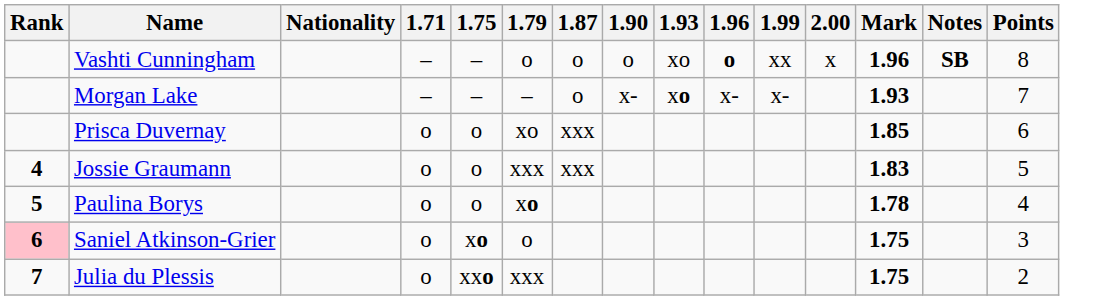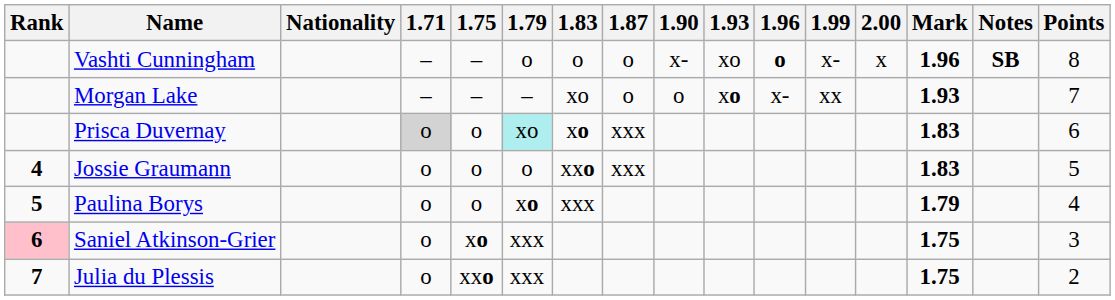+ column: 1.83 | o | xo | xo | xxo | xxx
Vashti Cunningham | 1.90: o -> x-
Vashti Cunningham | 1.99: xx -> x-
Morgan Lake | 1.90: x- -> o
Morgan Lake | 1.99: x- -> xx
Prisca Duvernay | 1.71: no background -> lightgrey background
Prisca Duvernay | 1.79: no background -> paleturquoise background
Prisca Duvernay | Mark: 1.85 -> 1.83
Jossie Graumann | 1.79: xxx -> o
Paulina Borys | Mark: 1.78 -> 1.79
Saniel Atkinson-Grier | 1.79: o -> xxx
